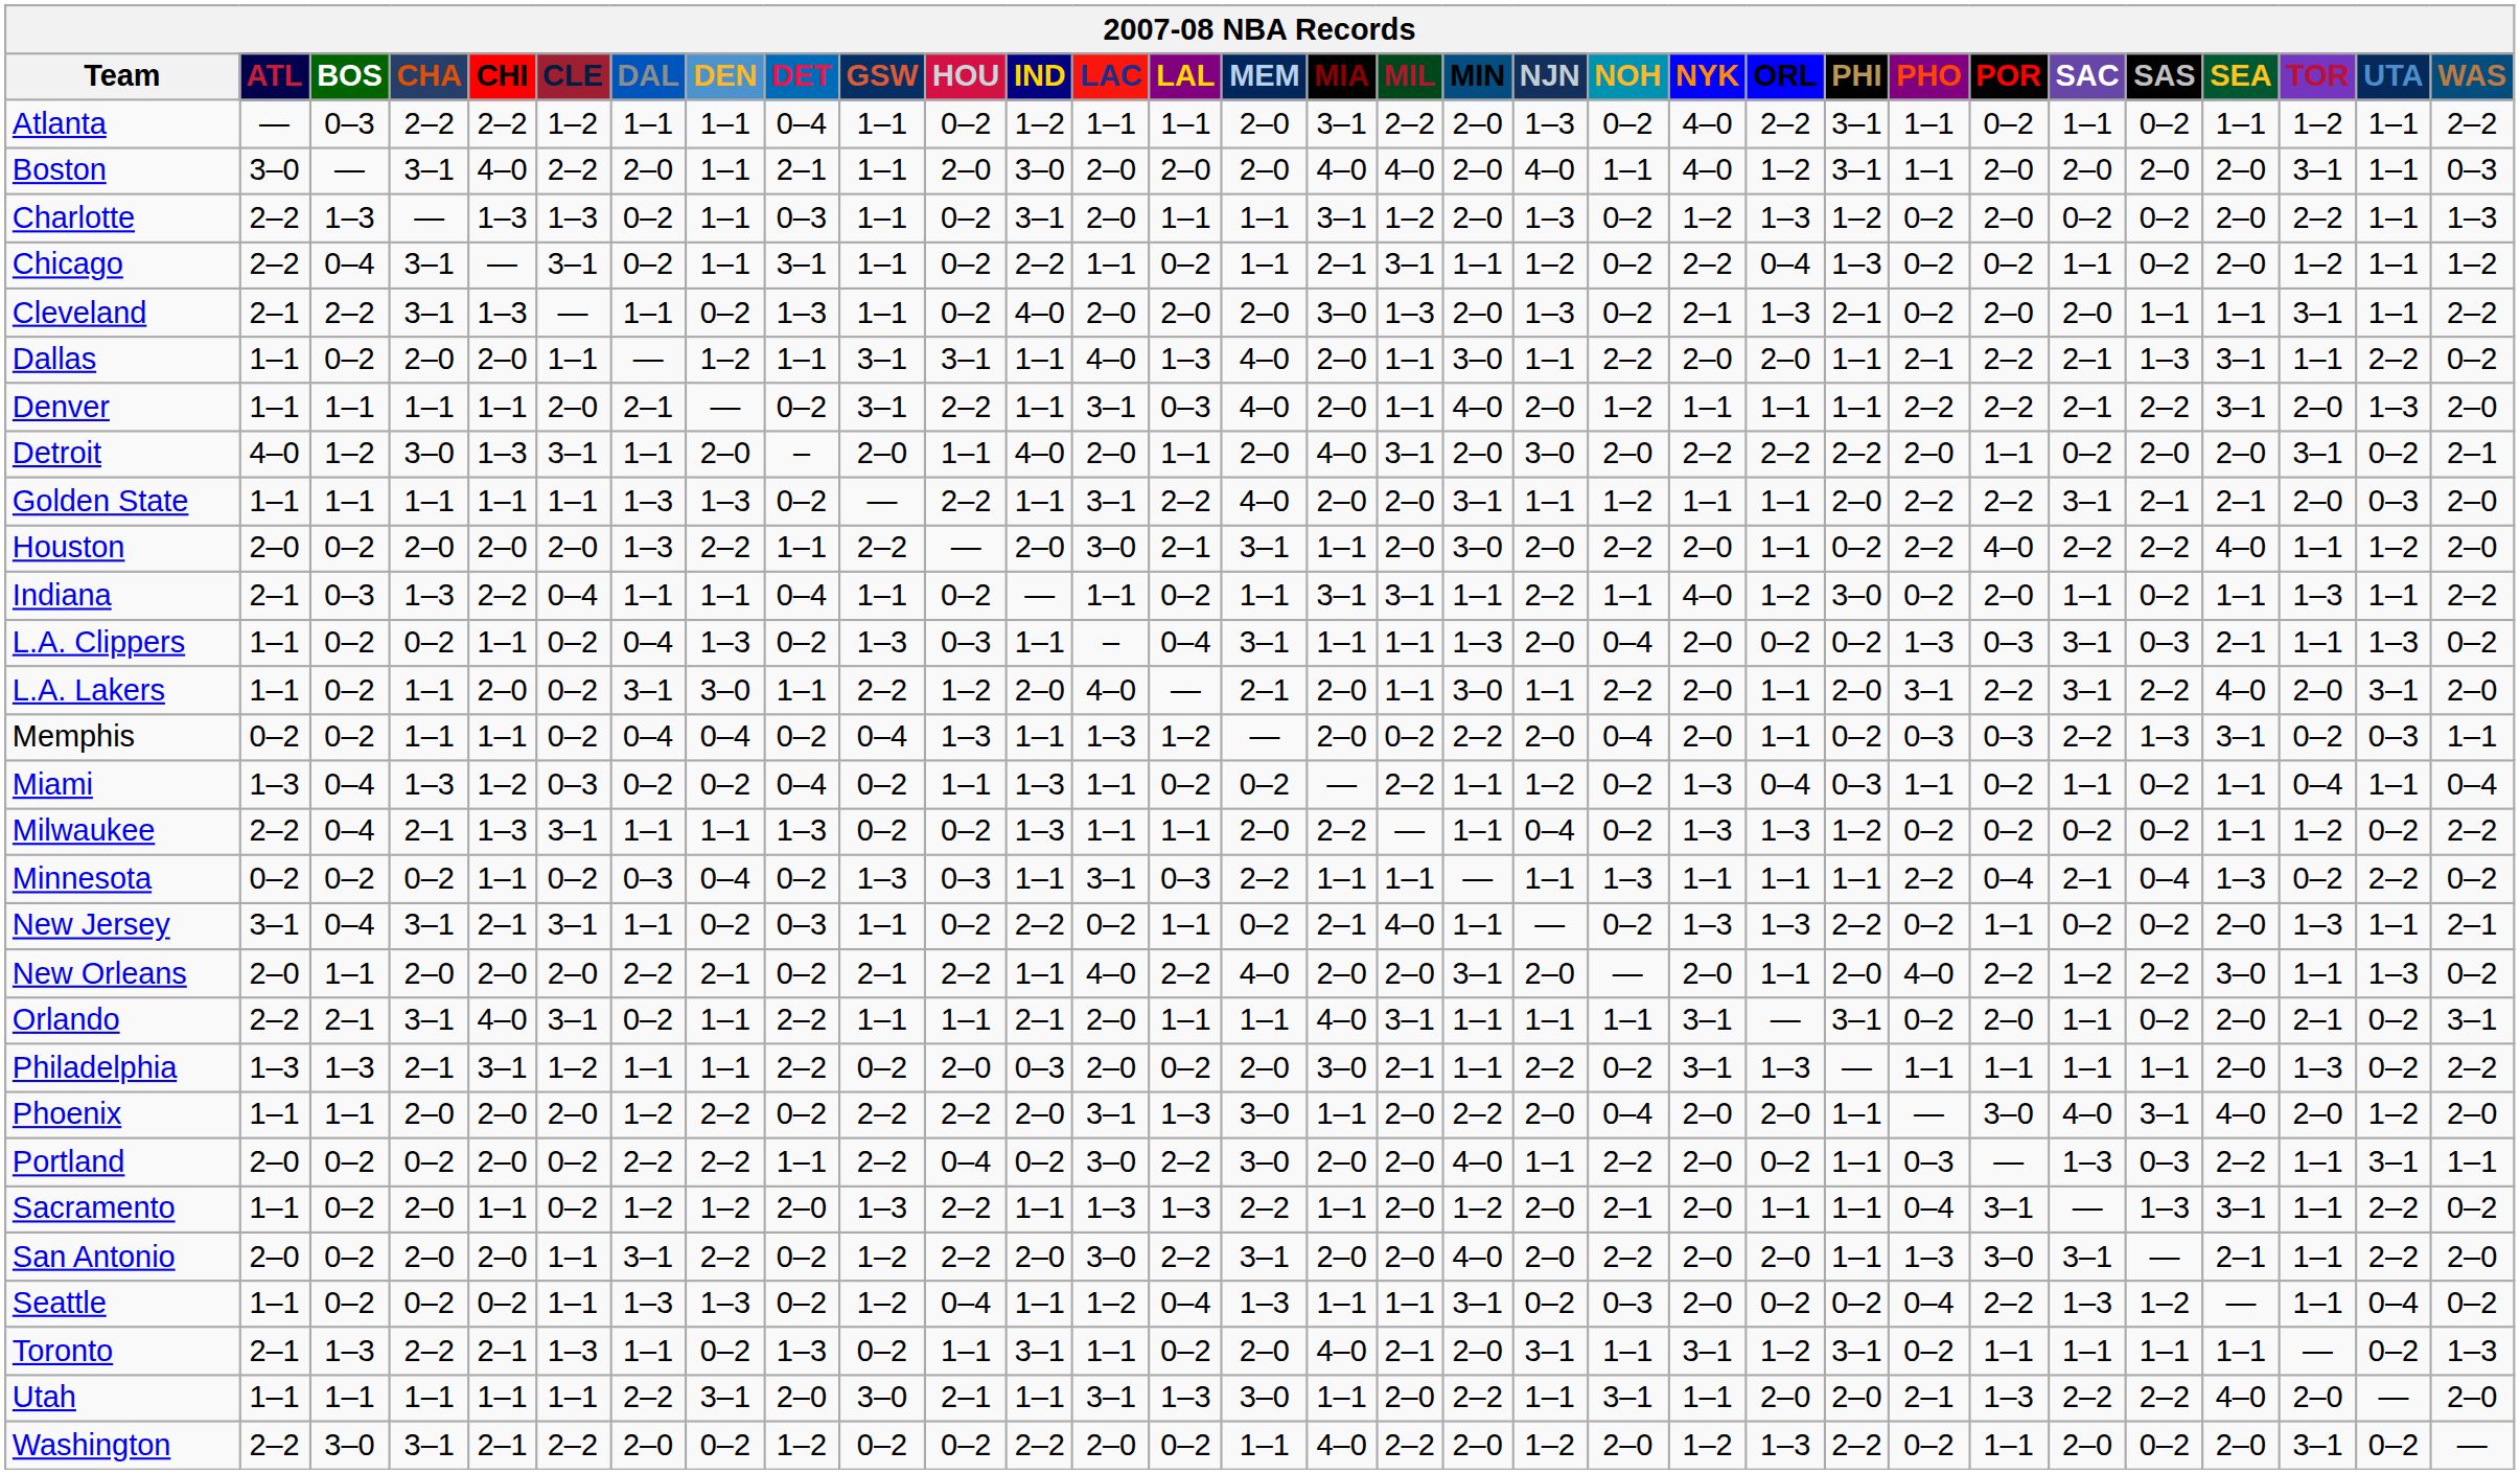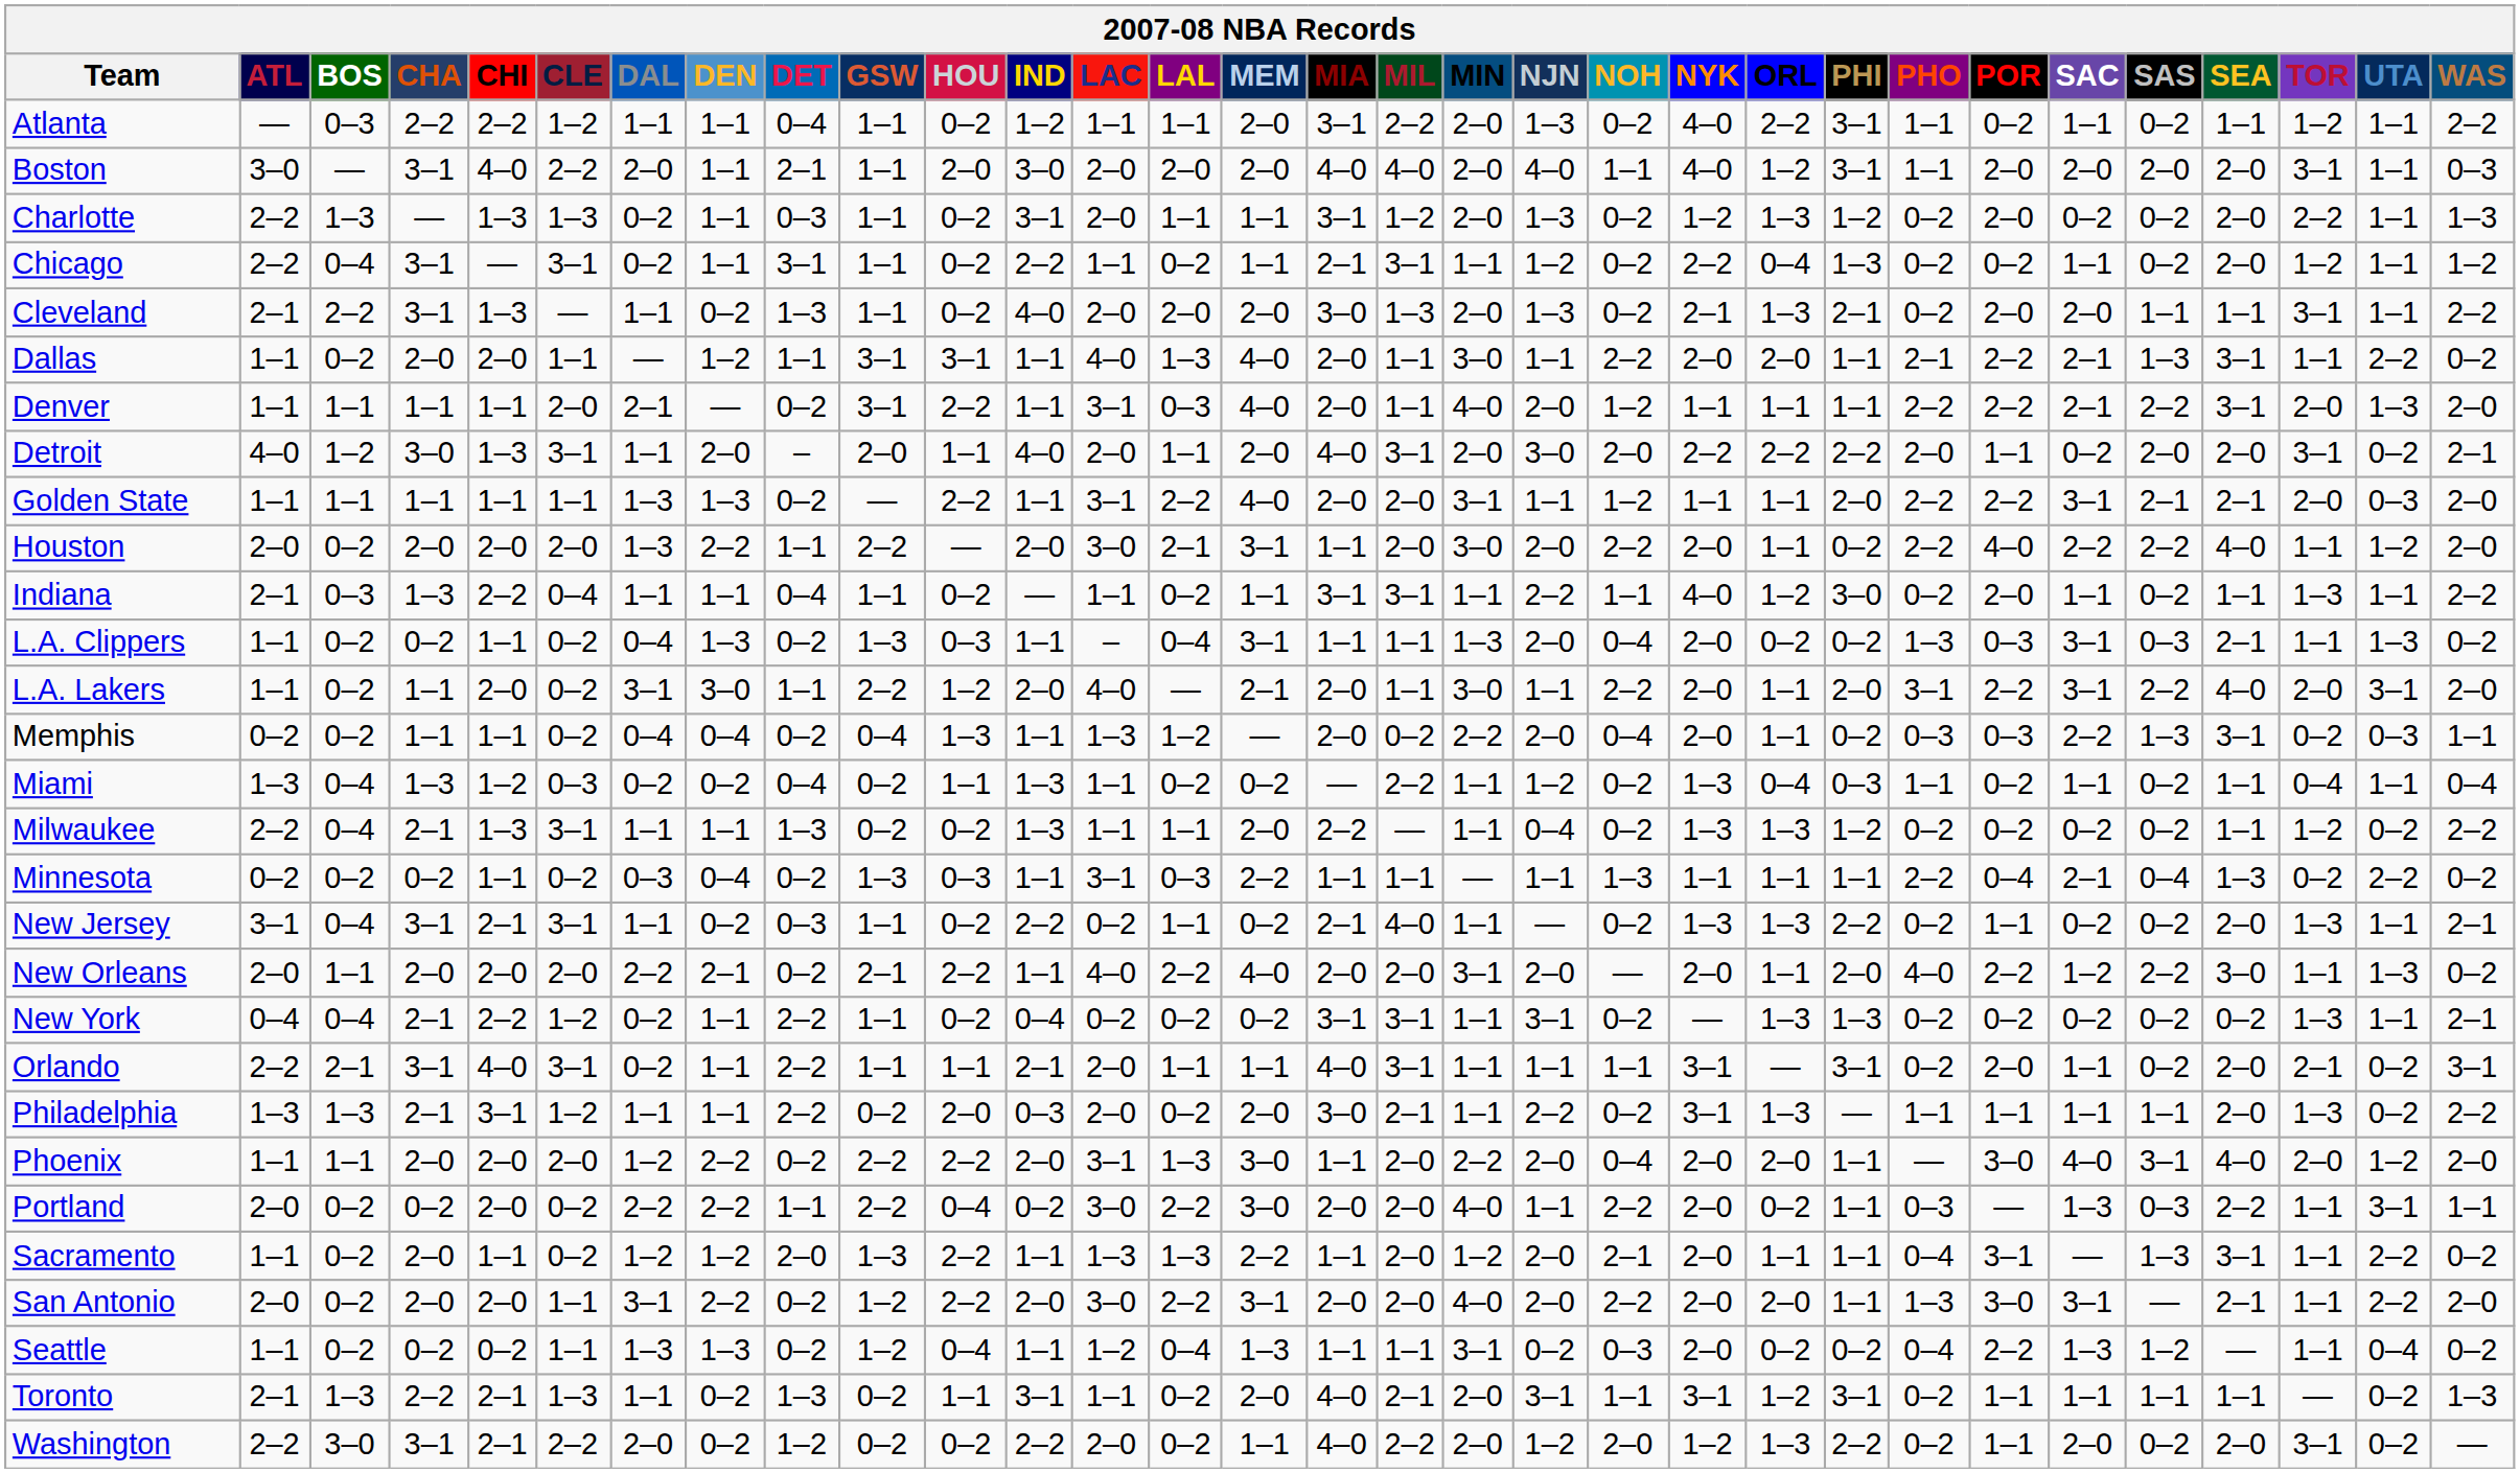+ row: New York | 0–4 | 0–4 | 2–1 | 2–2 | 1–2 | 0–2 | 1–1 | 2–2 | 1–1 | 0–2 | 0–4 | 0–2 | 0–2 | 0–2 | 3–1 | 3–1 | 1–1 | 3–1 | 0–2 | — | 1–3 | 1–3 | 0–2 | 0–2 | 0–2 | 0–2 | 0–2 | 1–3 | 1–1 | 2–1
- row: Utah | 1–1 | 1–1 | 1–1 | 1–1 | 1–1 | 2–2 | 3–1 | 2–0 | 3–0 | 2–1 | 1–1 | 3–1 | 1–3 | 3–0 | 1–1 | 2–0 | 2–2 | 1–1 | 3–1 | 1–1 | 2–0 | 2–0 | 2–1 | 1–3 | 2–2 | 2–2 | 4–0 | 2–0 | — | 2–0
